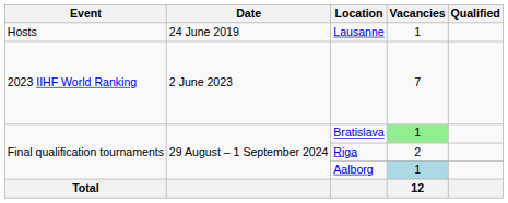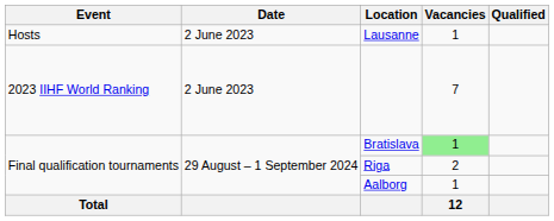Lausanne | Date: 24 June 2019 -> 2 June 2023
Aalborg | Vacancies: lightblue background -> no background
